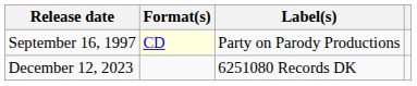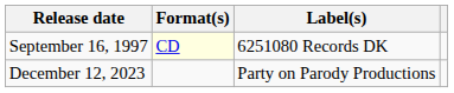September 16, 1997 | Label(s): Party on Parody Productions -> 6251080 Records DK
December 12, 2023 | Label(s): 6251080 Records DK -> Party on Parody Productions
